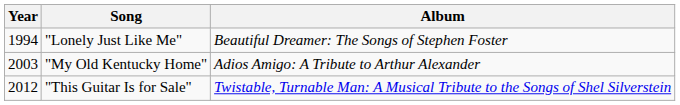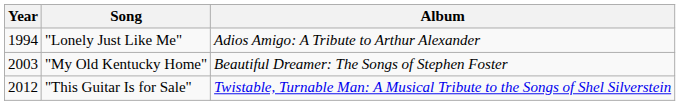"Lonely Just Like Me" | Album: Beautiful Dreamer: The Songs of Stephen Foster -> Adios Amigo: A Tribute to Arthur Alexander
"My Old Kentucky Home" | Album: Adios Amigo: A Tribute to Arthur Alexander -> Beautiful Dreamer: The Songs of Stephen Foster
